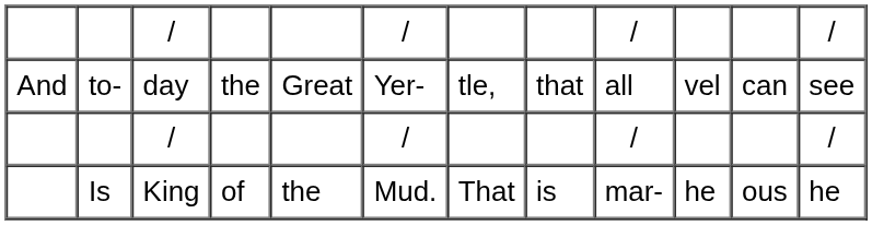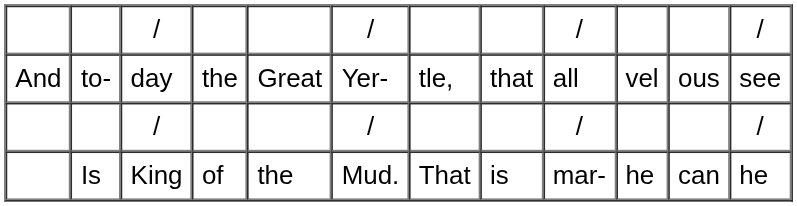to- | column 11: can -> ous
Is | column 11: ous -> can
